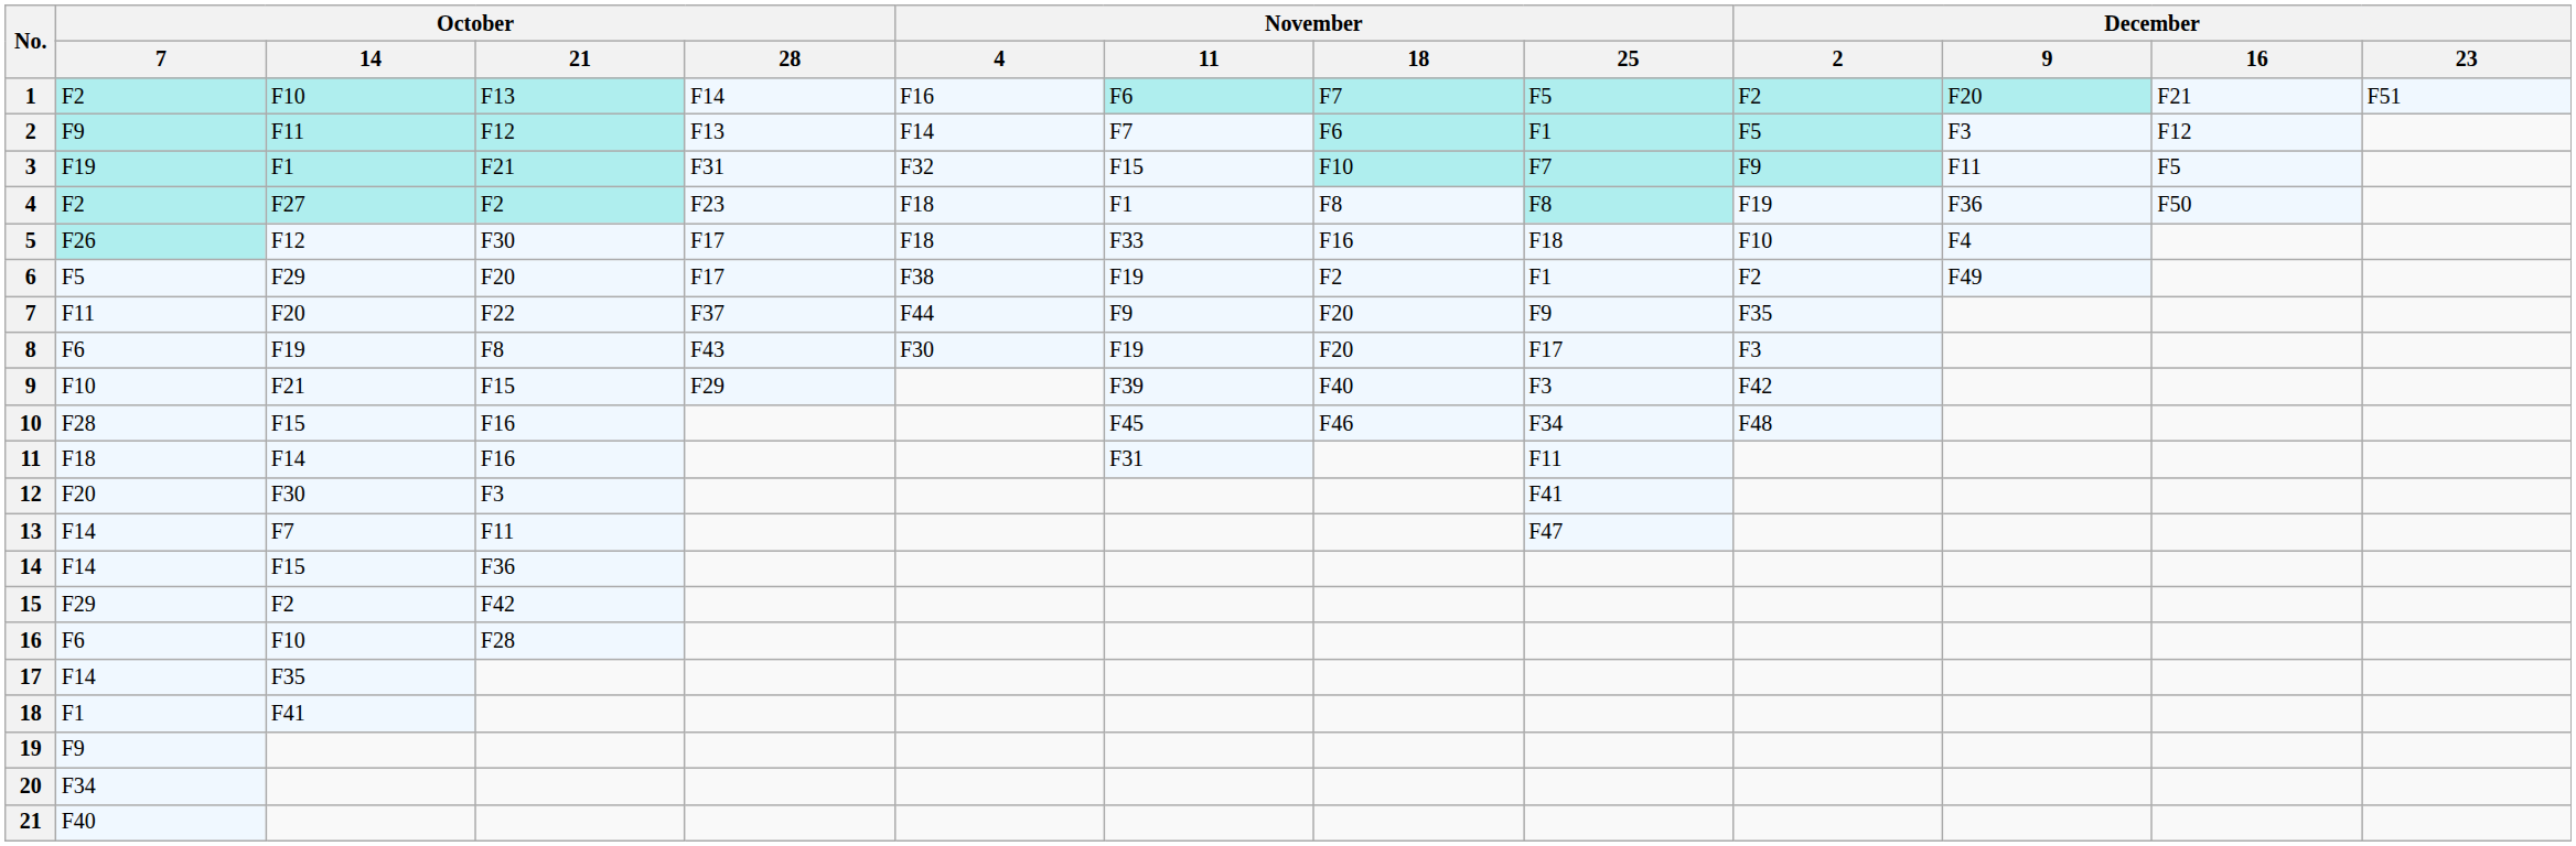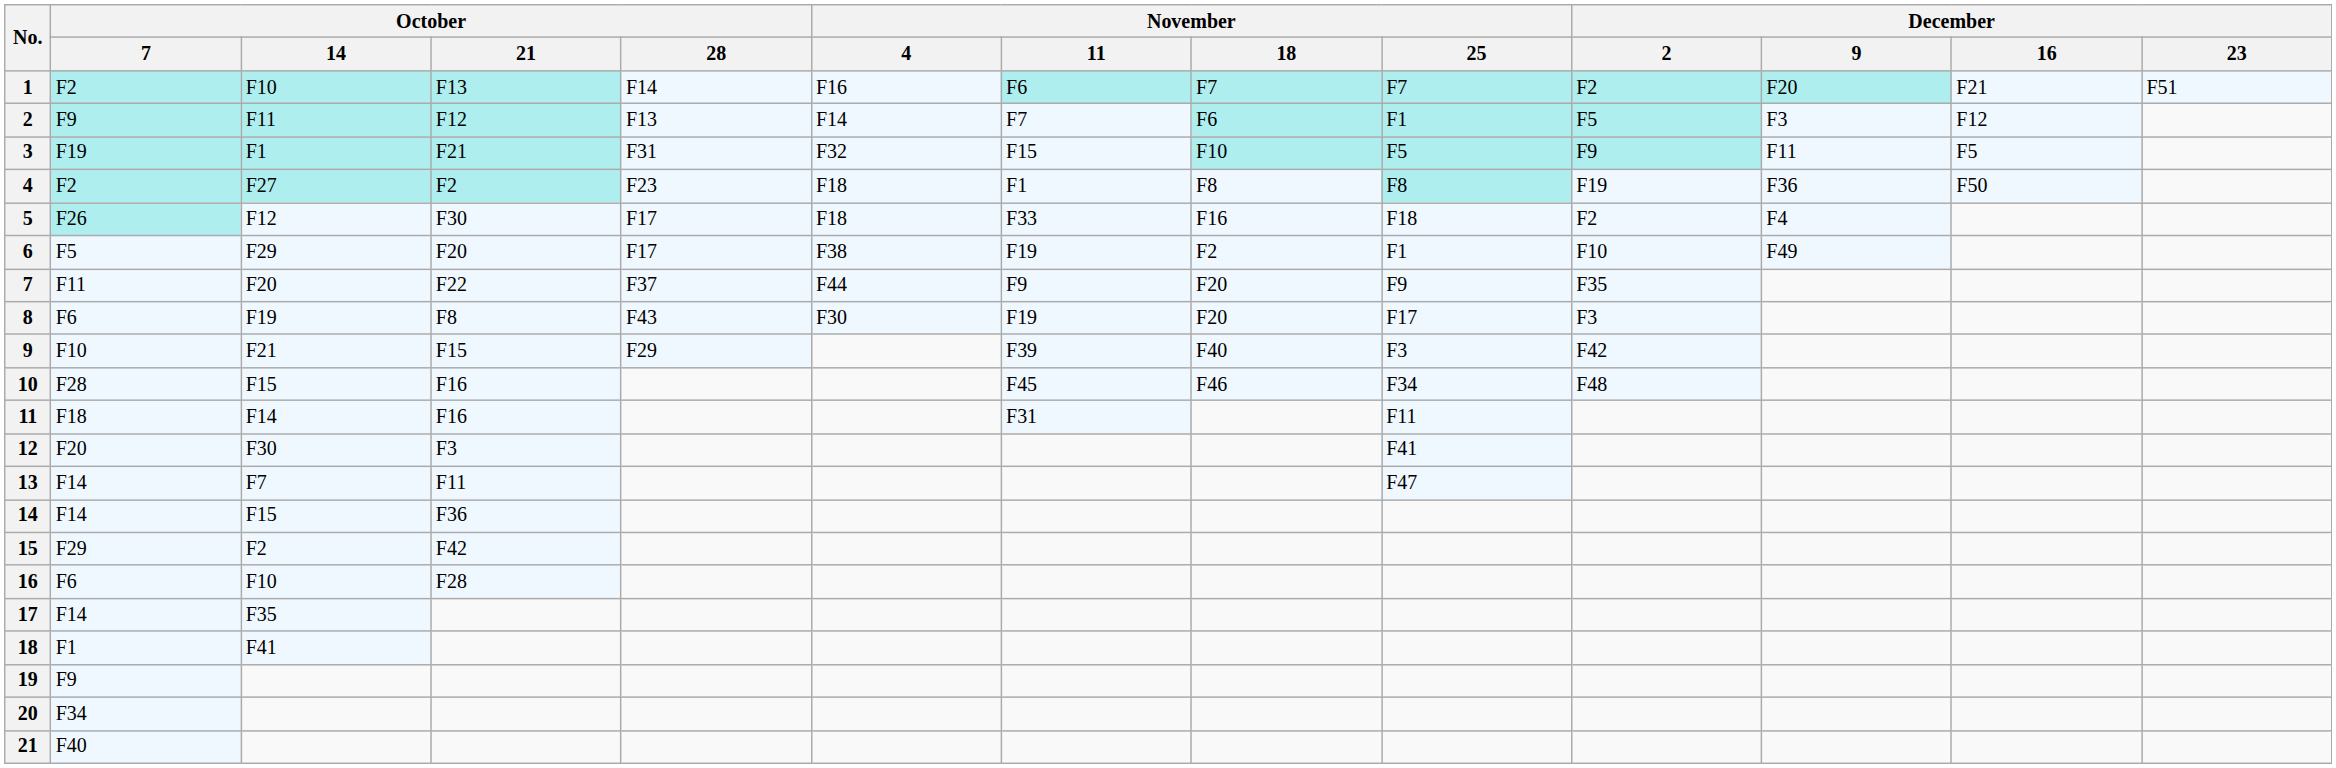1 | November / 25: F5 -> F7
3 | November / 25: F7 -> F5
5 | December / 2: F10 -> F2
6 | December / 2: F2 -> F10
